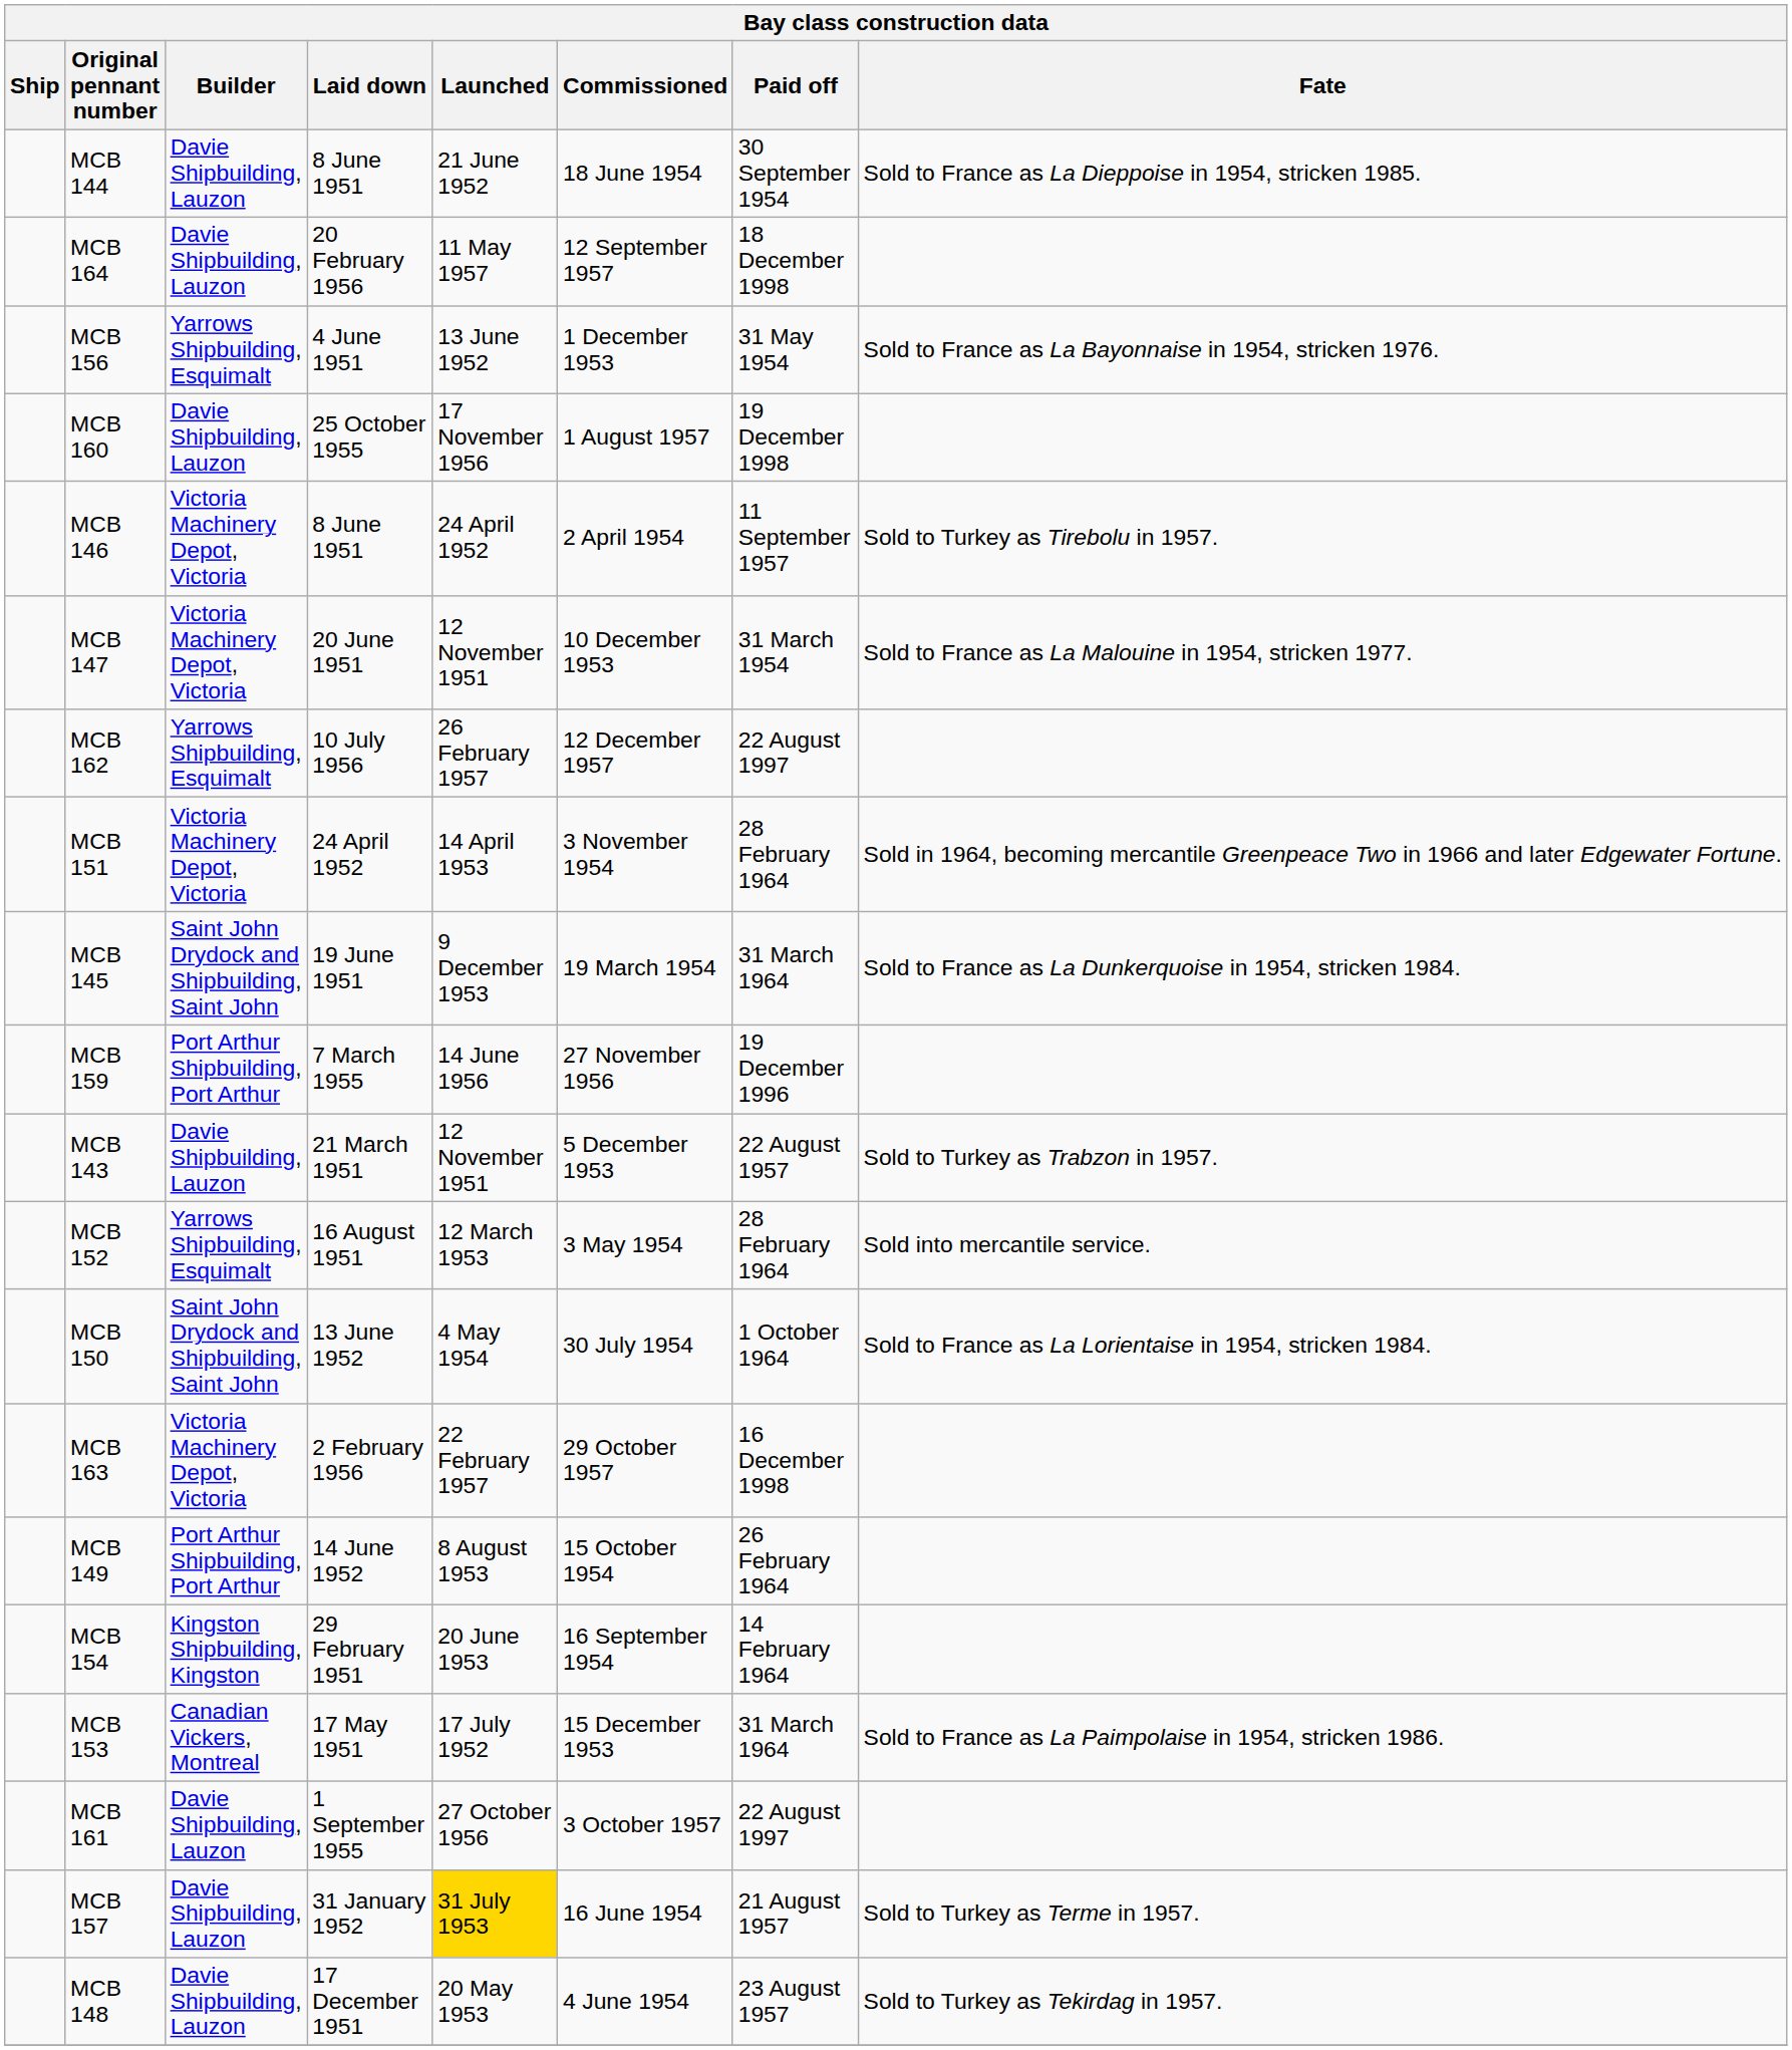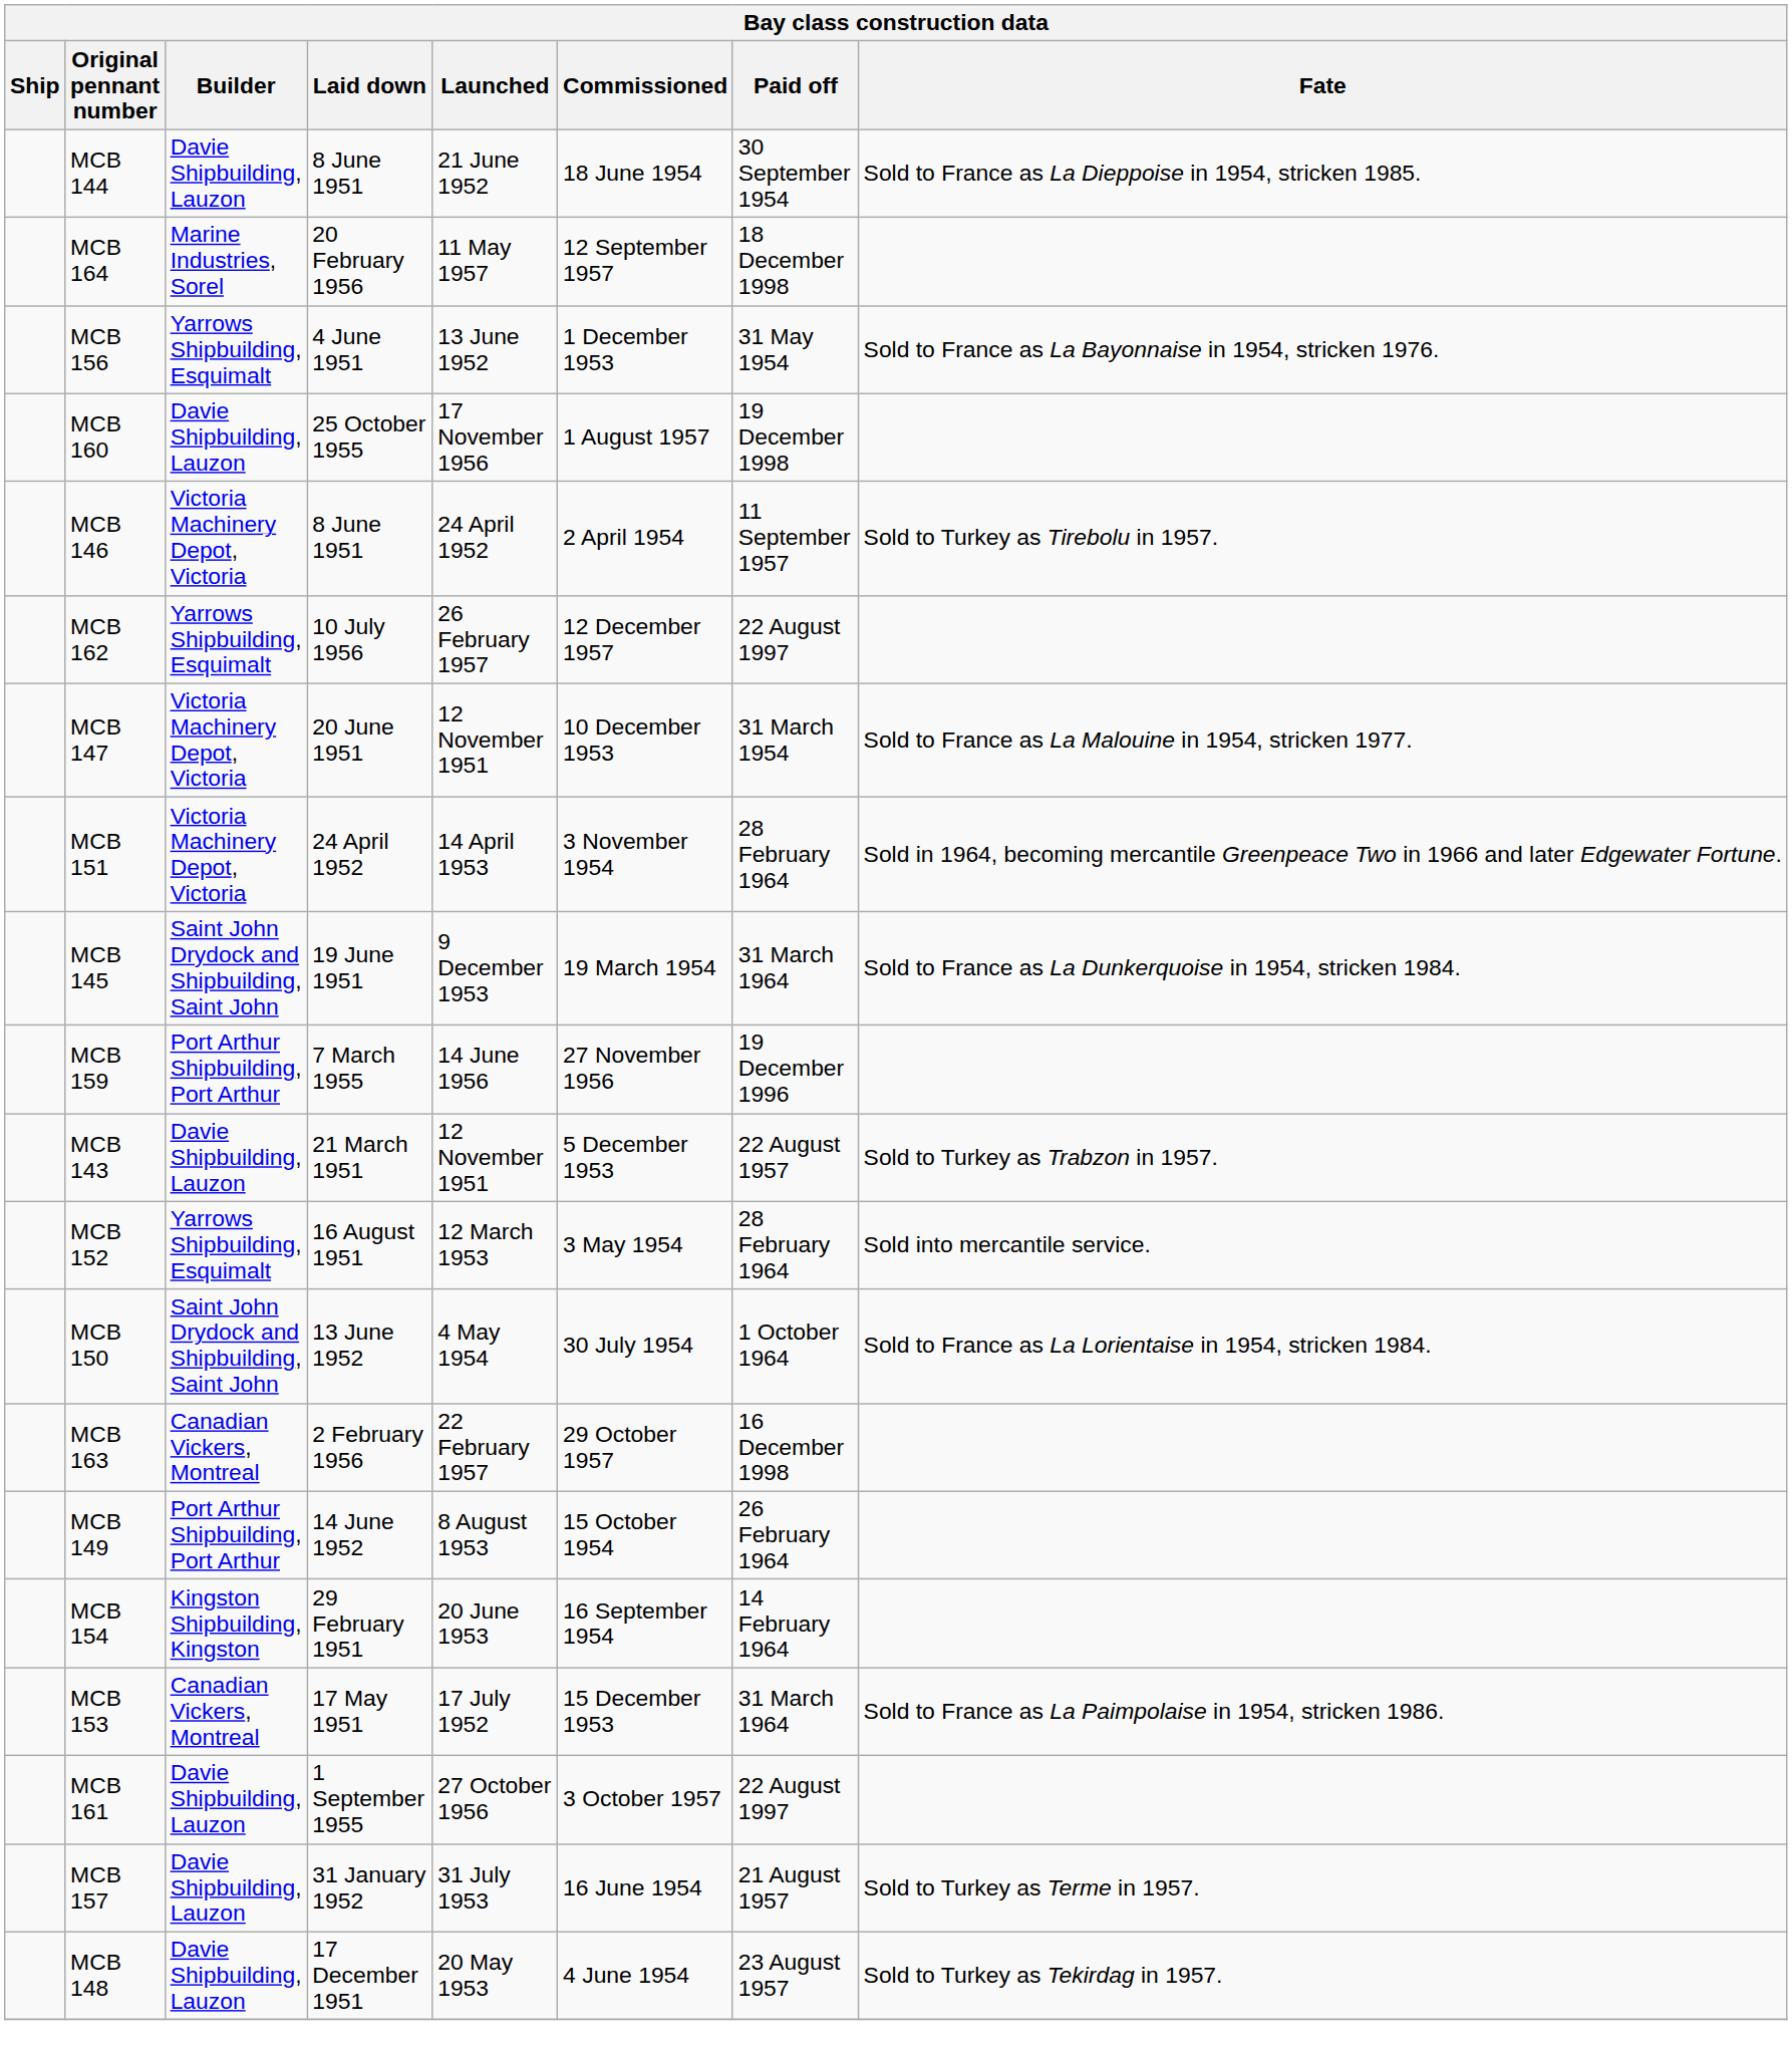MCB 164 | Builder: Davie Shipbuilding, Lauzon -> Marine Industries, Sorel
rows swapped: MCB 147 <-> MCB 162
MCB 163 | Builder: Victoria Machinery Depot, Victoria -> Canadian Vickers, Montreal
MCB 157 | Launched: gold background -> no background
